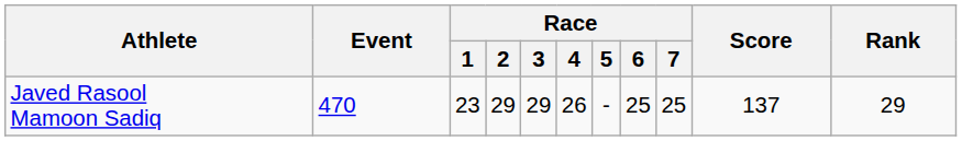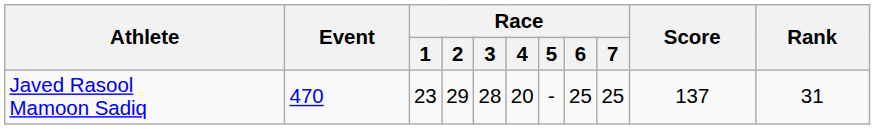Javed Rasool Mamoon Sadiq | Race / 3: 29 -> 28
Javed Rasool Mamoon Sadiq | Race / 4: 26 -> 20
Javed Rasool Mamoon Sadiq | Rank: 29 -> 31
